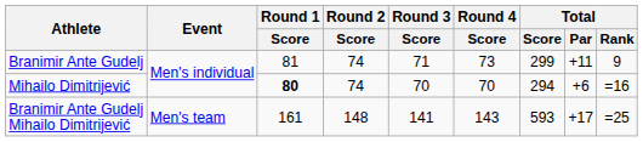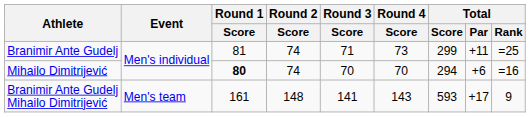Branimir Ante Gudelj | Total / Rank: 9 -> =25
Branimir Ante Gudelj Mihailo Dimitrijević | Total / Rank: =25 -> 9
